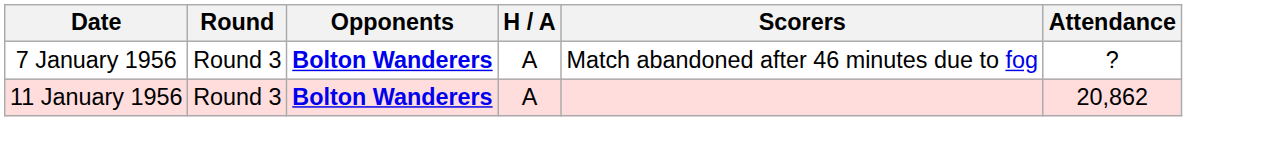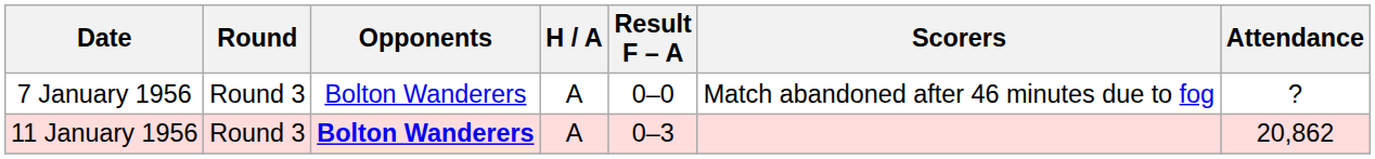+ column: Result F – A | 0–0 | 0–3
7 January 1956 | Opponents: bold -> normal
